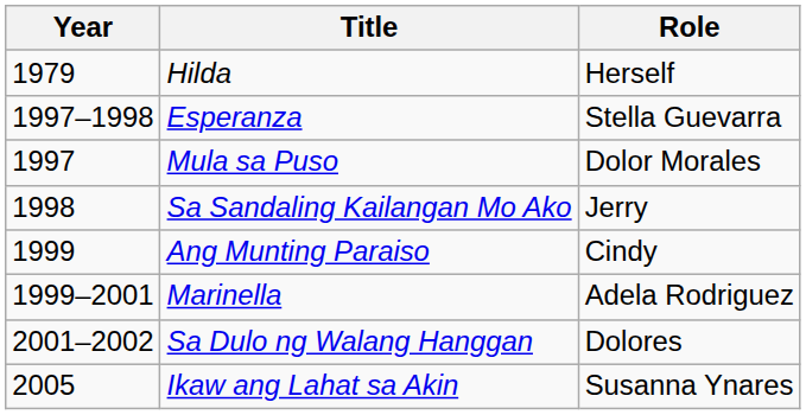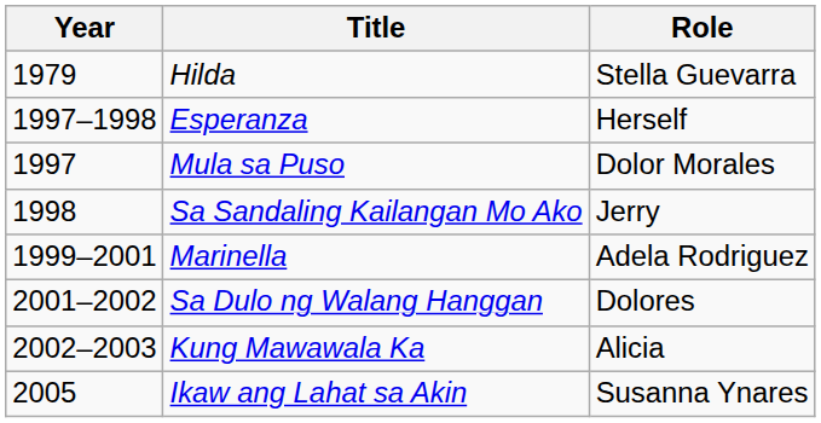Hilda | Role: Herself -> Stella Guevarra
Esperanza | Role: Stella Guevarra -> Herself
- row: 1999 | Ang Munting Paraiso | Cindy
+ row: 2002–2003 | Kung Mawawala Ka | Alicia
